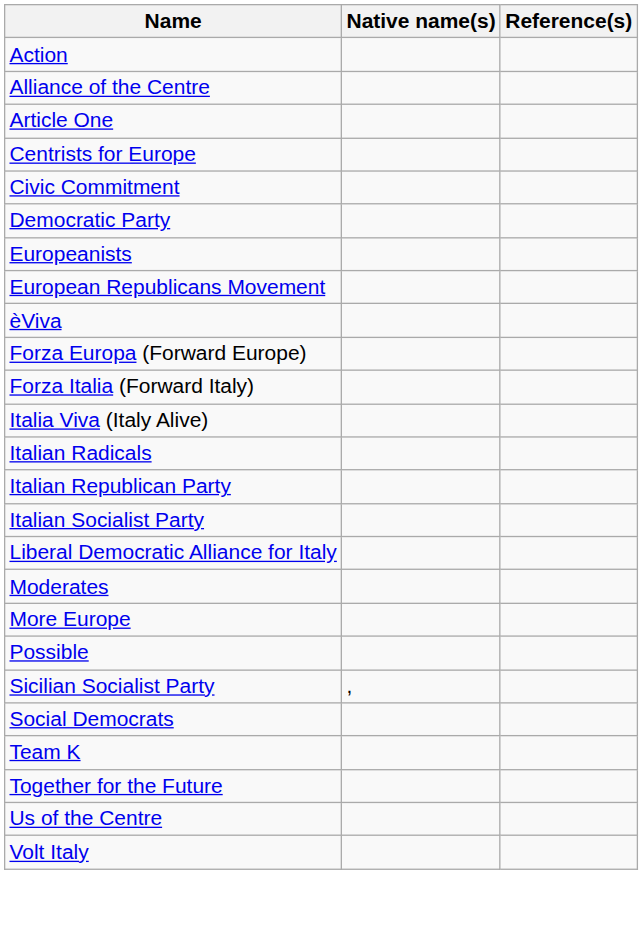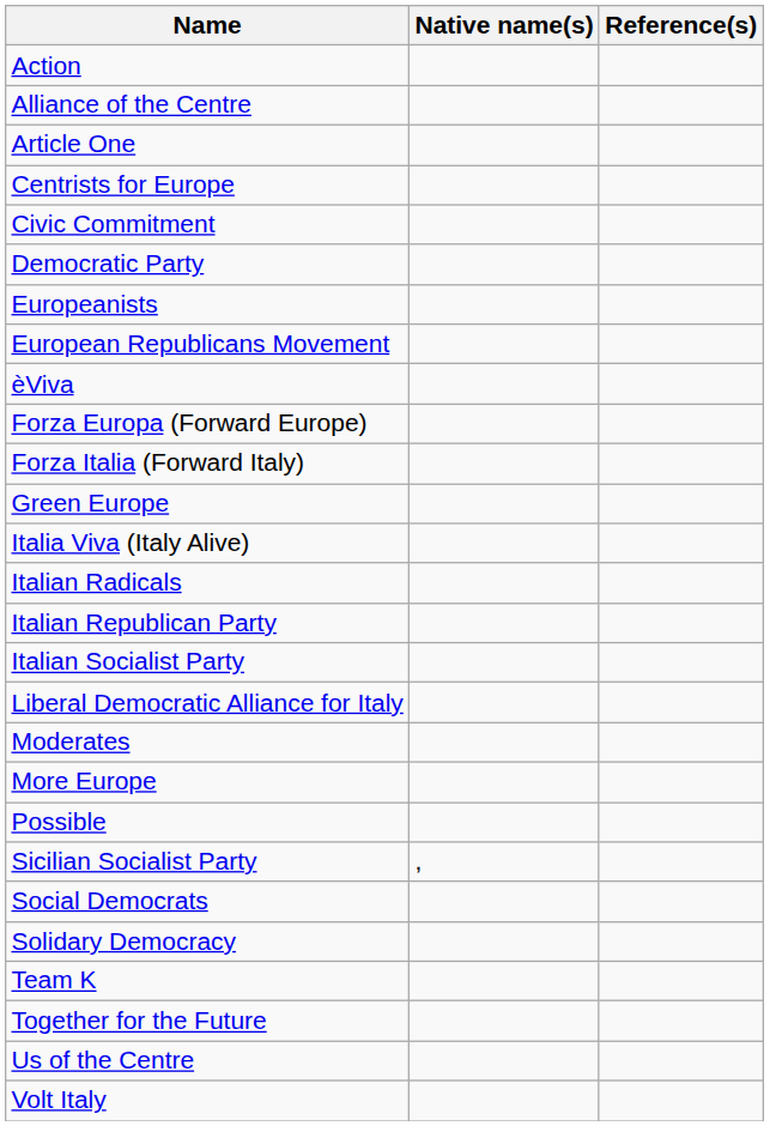+ row: Green Europe
+ row: Solidary Democracy
